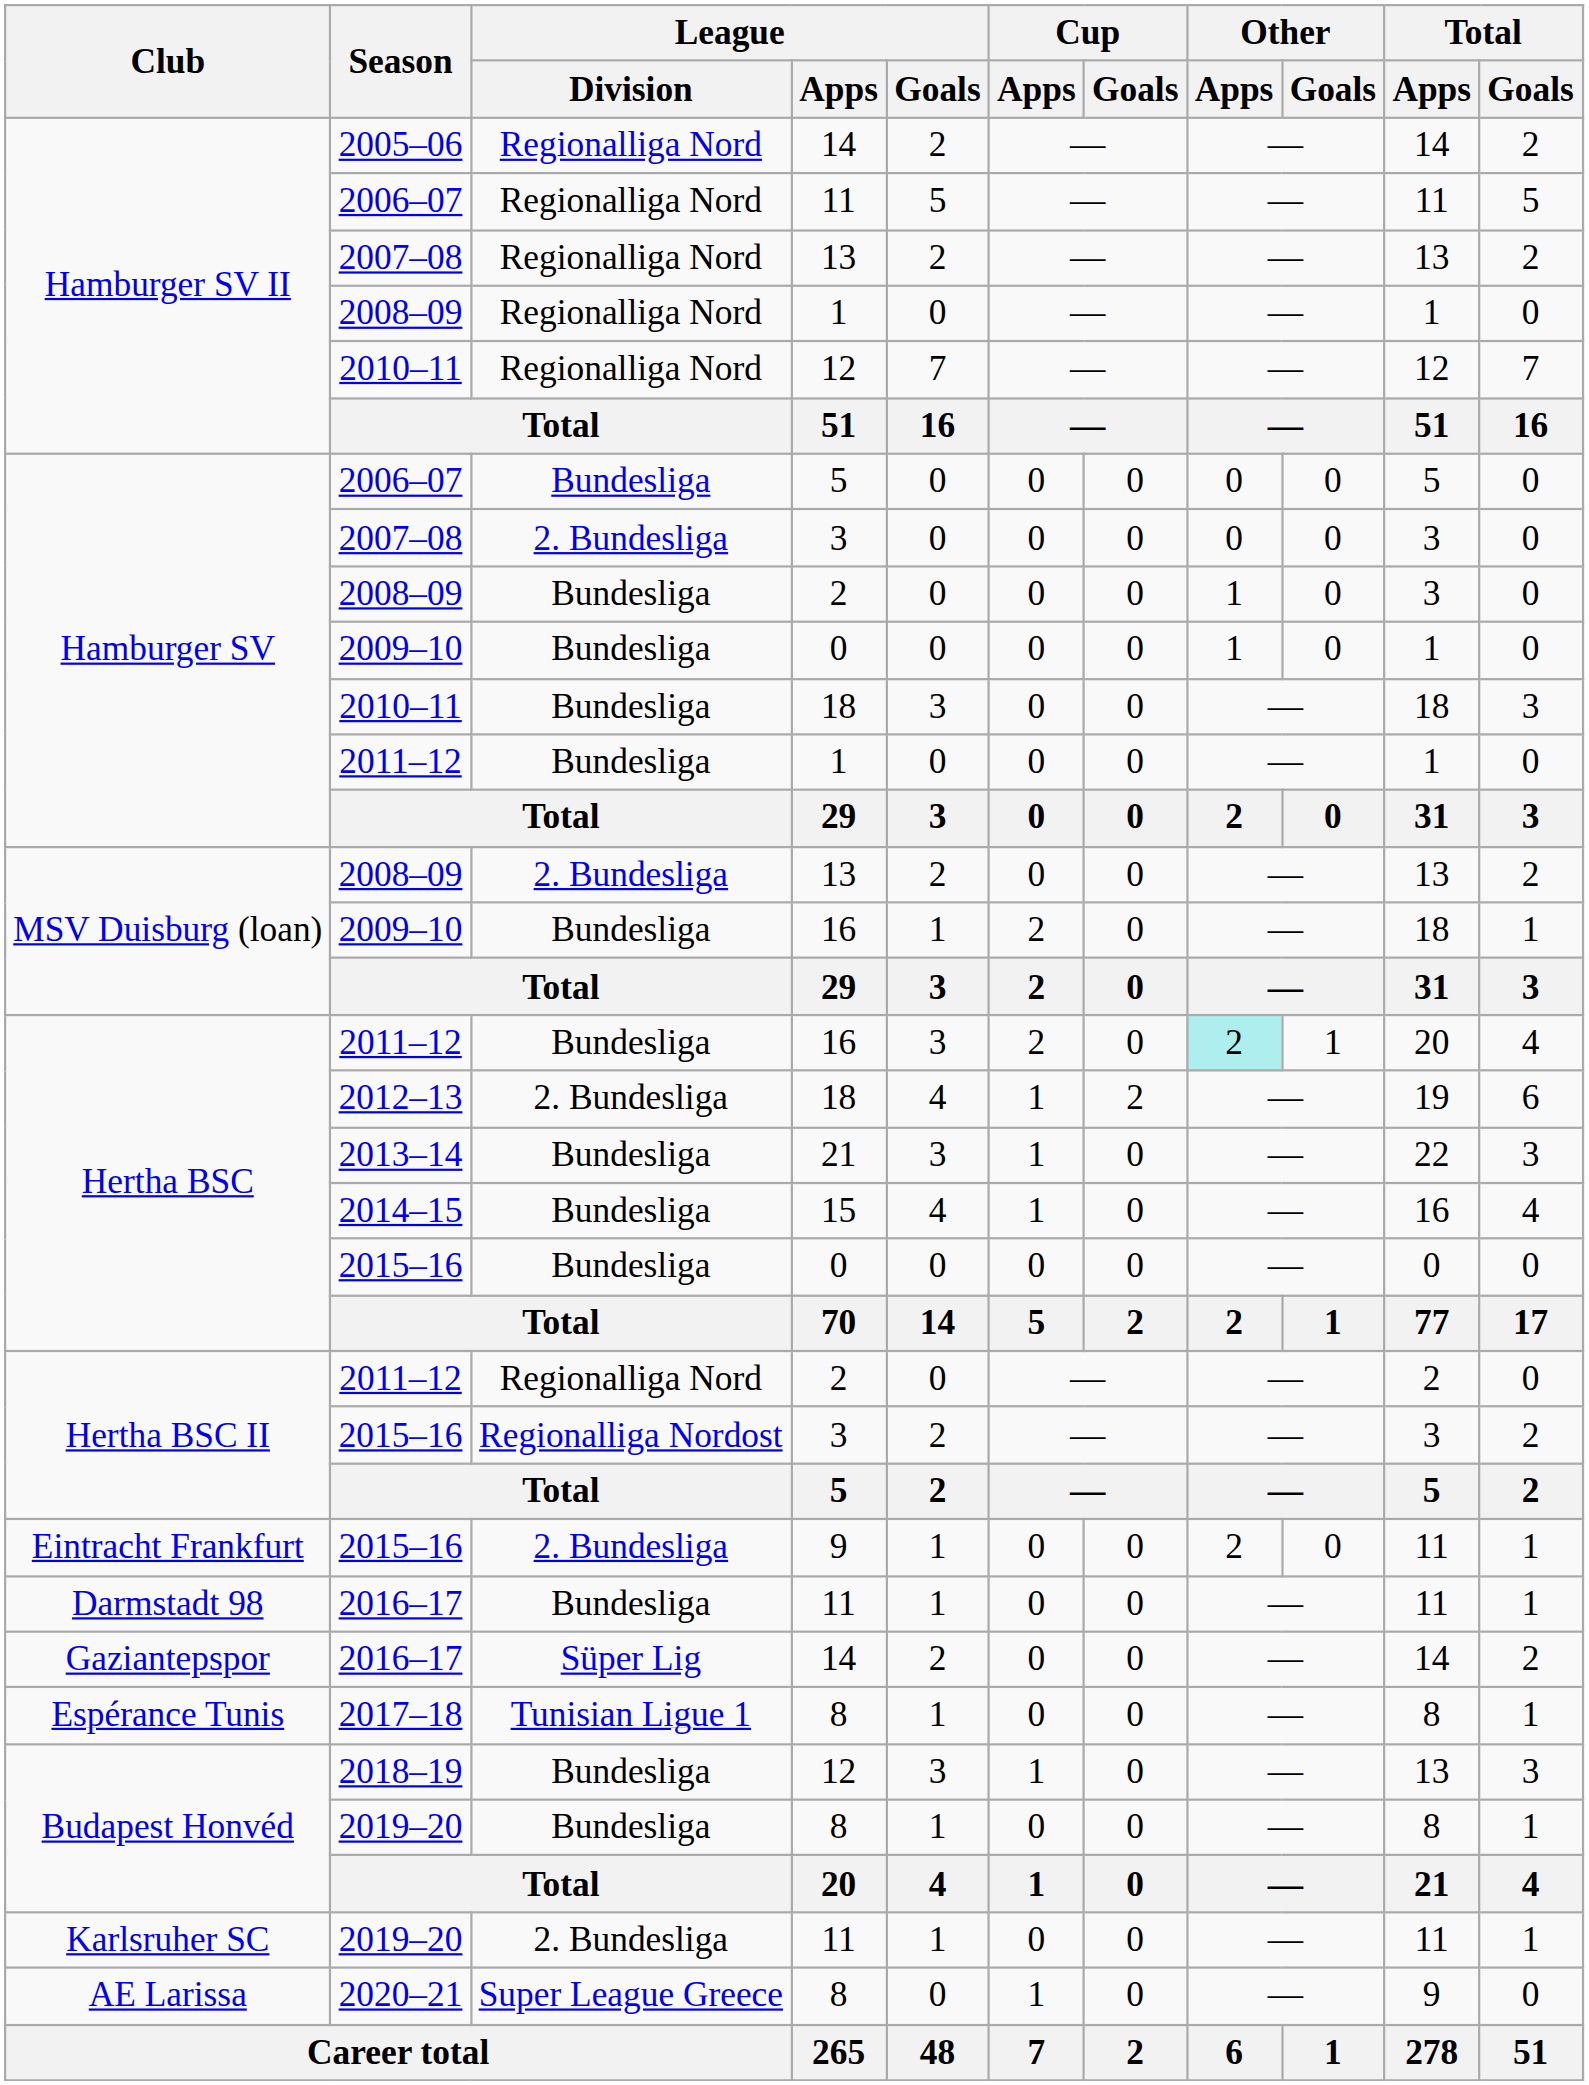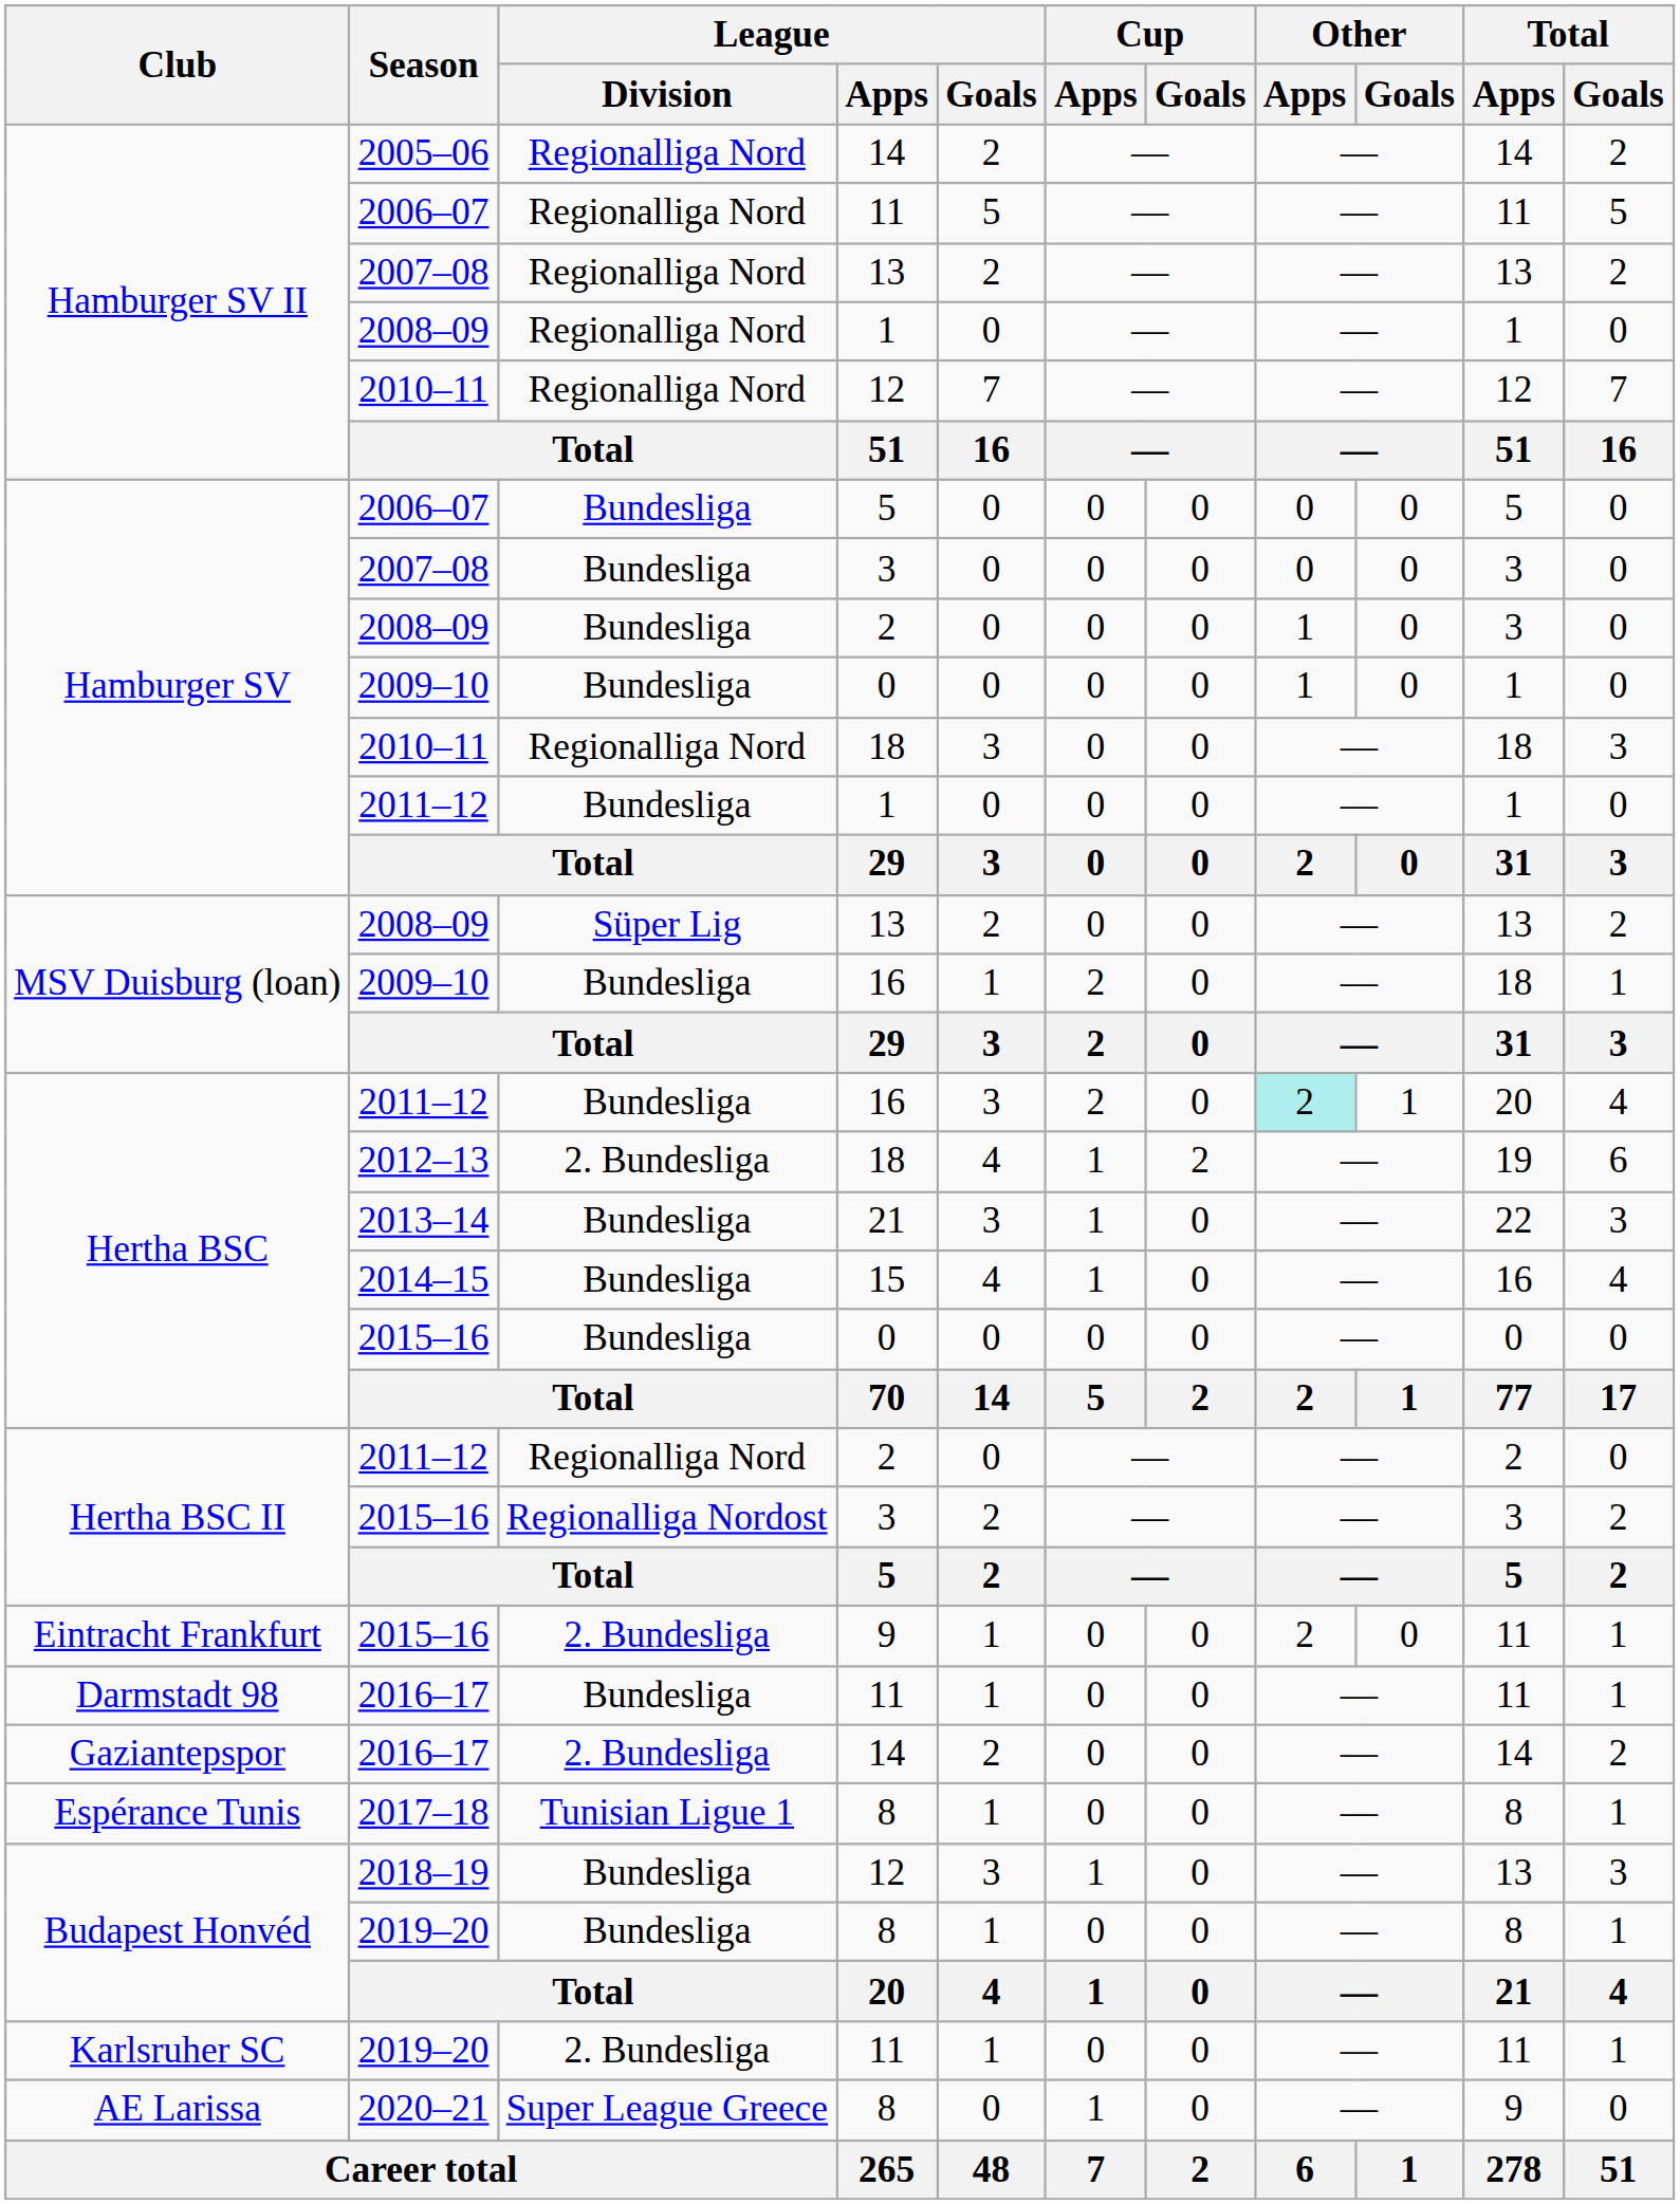2007–08 / 3 | League / Division: 2. Bundesliga -> Bundesliga
2010–11 / 18 | League / Division: Bundesliga -> Regionalliga Nord
2008–09 / 13 | League / Division: 2. Bundesliga -> Süper Lig
2016–17 / 14 | League / Division: Süper Lig -> 2. Bundesliga
